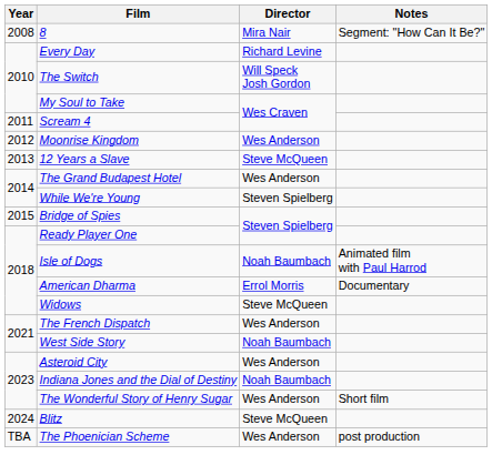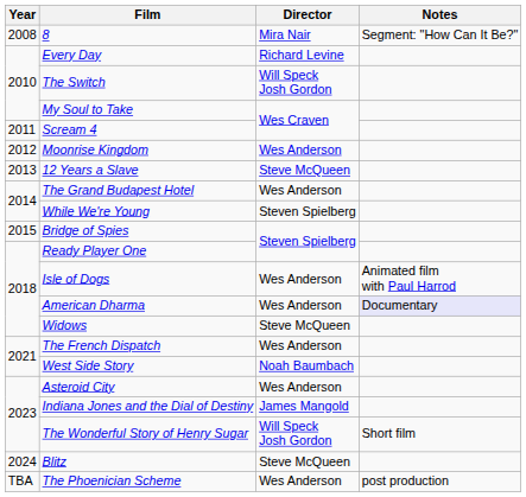Isle of Dogs | Director: Noah Baumbach -> Wes Anderson
American Dharma | Director: Errol Morris -> Wes Anderson
American Dharma | Notes: no background -> lavender background
Indiana Jones and the Dial of Destiny | Director: Noah Baumbach -> James Mangold
The Wonderful Story of Henry Sugar | Director: Wes Anderson -> Will Speck Josh Gordon
